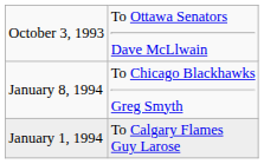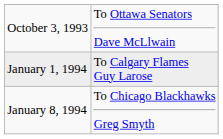rows swapped: January 1, 1994 <-> January 8, 1994
